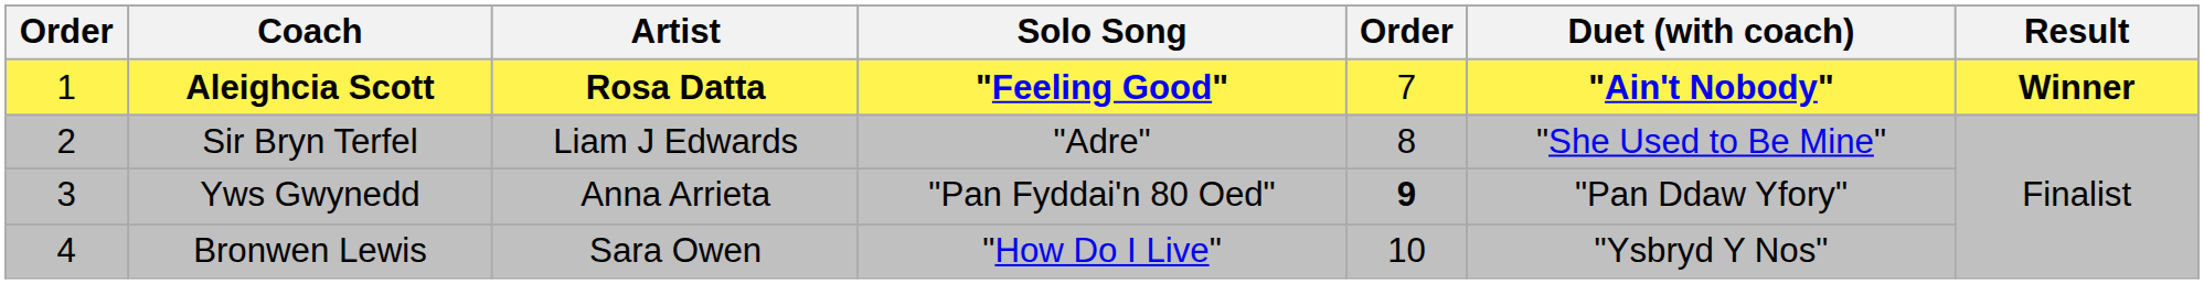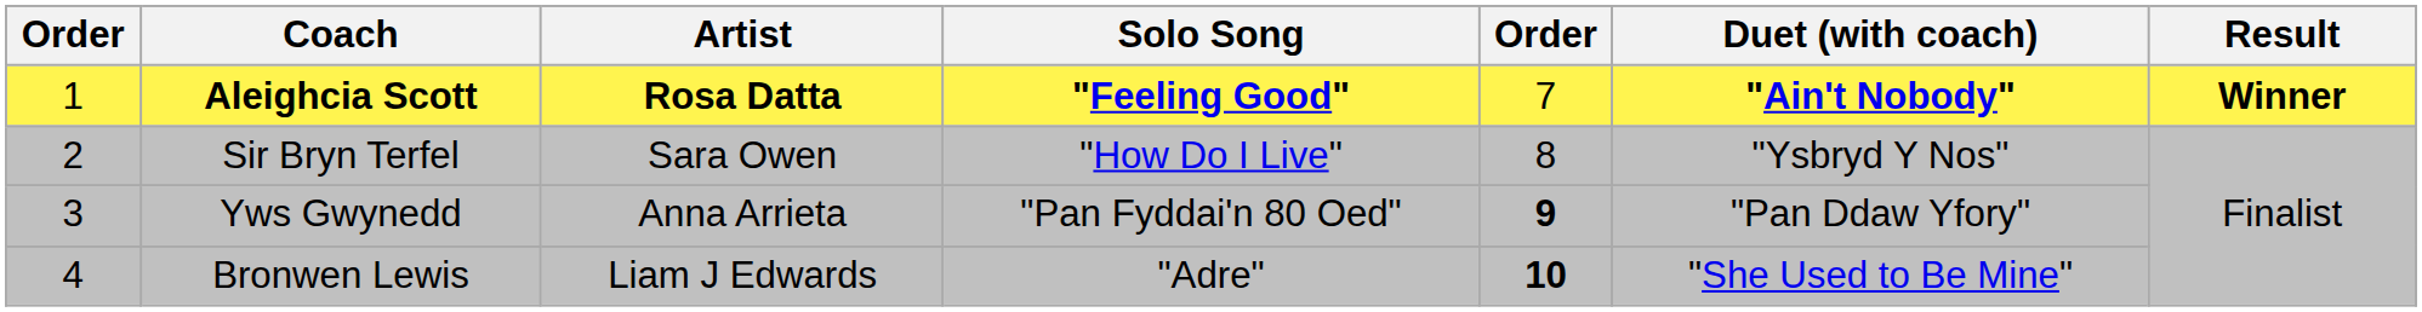Sir Bryn Terfel | Artist: Liam J Edwards -> Sara Owen
Sir Bryn Terfel | Solo Song: "Adre" -> "How Do I Live"
Sir Bryn Terfel | Duet (with coach): "She Used to Be Mine" -> "Ysbryd Y Nos"
Bronwen Lewis | Artist: Sara Owen -> Liam J Edwards
Bronwen Lewis | Solo Song: "How Do I Live" -> "Adre"
Bronwen Lewis | column 5: normal -> bold
Bronwen Lewis | Duet (with coach): "Ysbryd Y Nos" -> "She Used to Be Mine"
